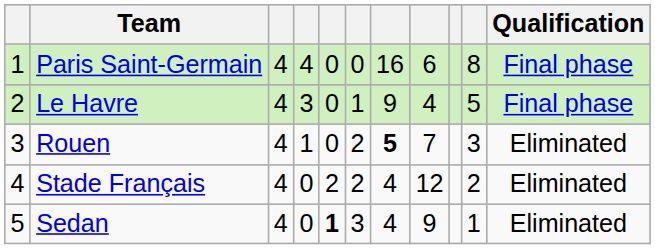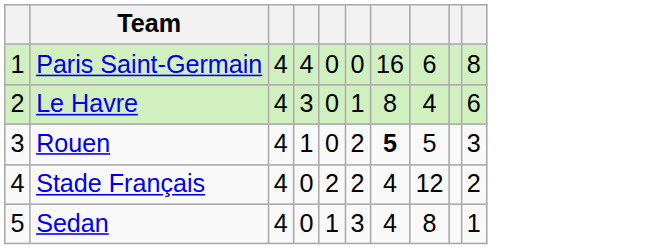- column: Qualification | Final phase | Final phase | Eliminated | Eliminated | Eliminated
Le Havre | column 7: 9 -> 8
Le Havre | column 10: 5 -> 6
Rouen | column 8: 7 -> 5
Sedan | column 5: bold -> normal
Sedan | column 8: 9 -> 8
